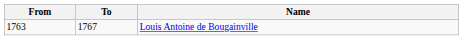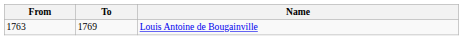Louis Antoine de Bougainville | To: 1767 -> 1769
